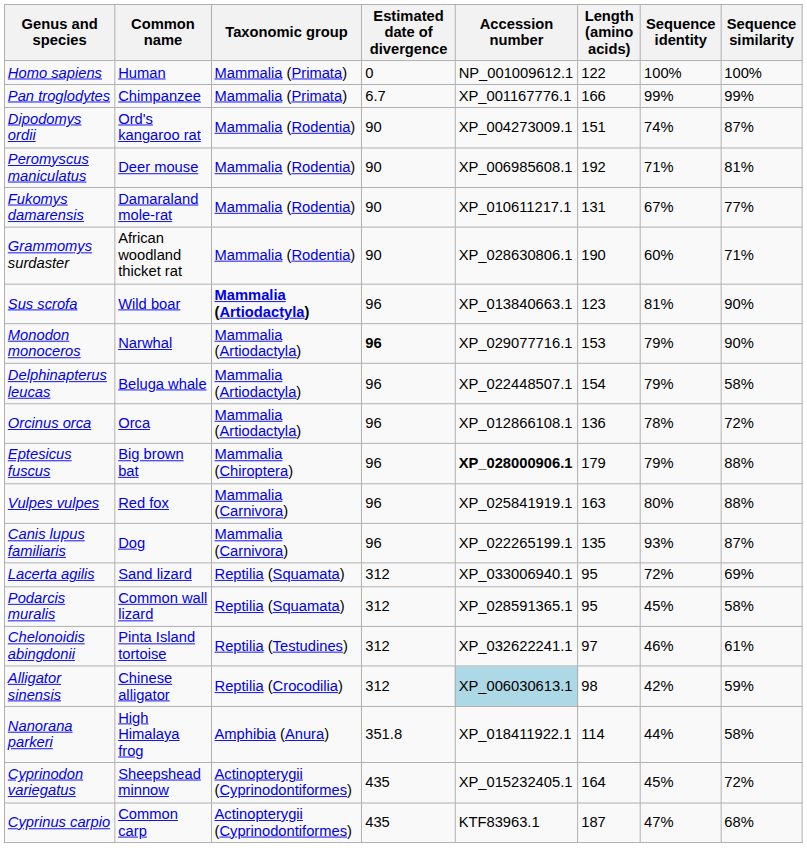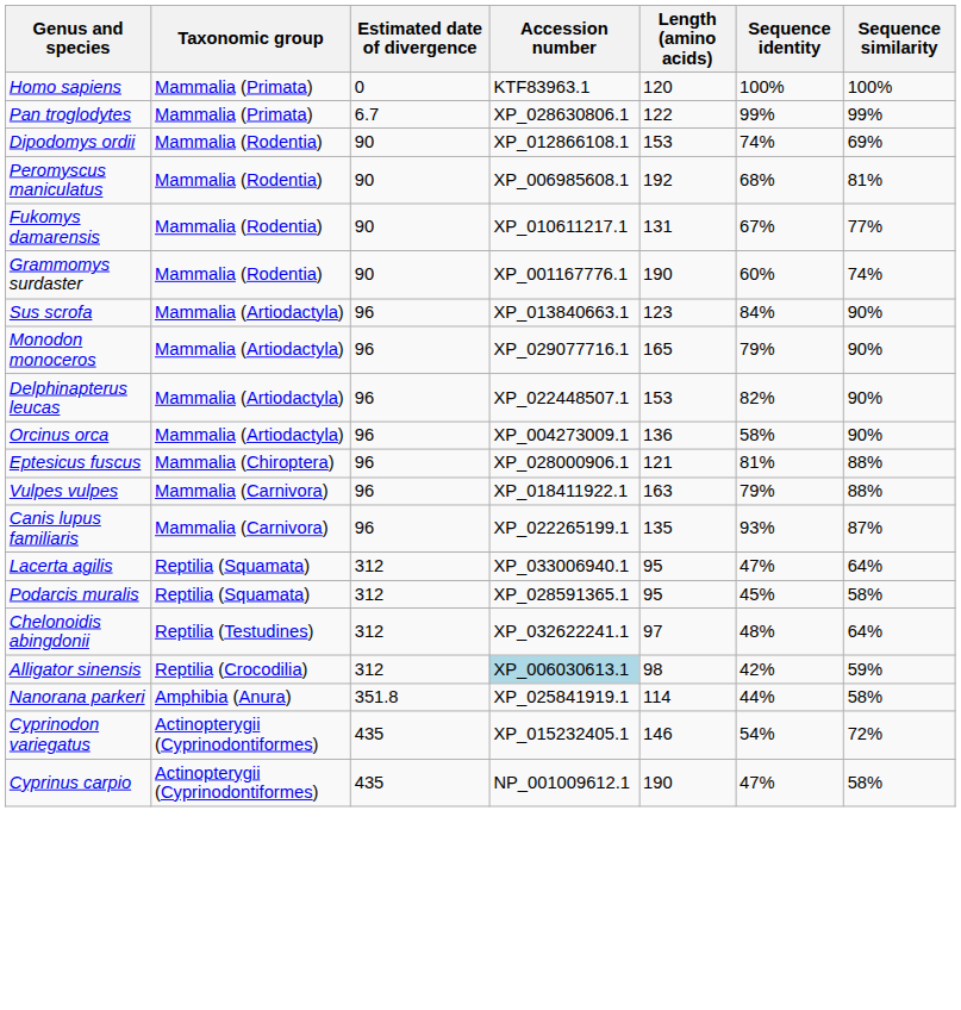- column: Common name | Human | Chimpanzee | Ord's kangaroo rat | Deer mouse | Damaraland mole-rat | African woodland thicket rat | Wild boar | Narwhal | Beluga whale | Orca | Big brown bat | Red fox | Dog | Sand lizard | Common wall lizard | Pinta Island tortoise | Chinese alligator | High Himalaya frog | Sheepshead minnow | Common carp
Homo sapiens | Accession number: NP_001009612.1 -> KTF83963.1
Homo sapiens | Length (amino acids): 122 -> 120
Pan troglodytes | Accession number: XP_001167776.1 -> XP_028630806.1
Pan troglodytes | Length (amino acids): 166 -> 122
Dipodomys ordii | Accession number: XP_004273009.1 -> XP_012866108.1
Dipodomys ordii | Length (amino acids): 151 -> 153
Dipodomys ordii | Sequence similarity: 87% -> 69%
Peromyscus maniculatus | Sequence identity: 71% -> 68%
Grammomys surdaster | Accession number: XP_028630806.1 -> XP_001167776.1
Grammomys surdaster | Sequence similarity: 71% -> 74%
Sus scrofa | Taxonomic group: bold -> normal
Sus scrofa | Sequence identity: 81% -> 84%
Monodon monoceros | Estimated date of divergence: bold -> normal
Monodon monoceros | Length (amino acids): 153 -> 165
Delphinapterus leucas | Length (amino acids): 154 -> 153
Delphinapterus leucas | Sequence identity: 79% -> 82%
Delphinapterus leucas | Sequence similarity: 58% -> 90%
Orcinus orca | Accession number: XP_012866108.1 -> XP_004273009.1
Orcinus orca | Sequence identity: 78% -> 58%
Orcinus orca | Sequence similarity: 72% -> 90%
Eptesicus fuscus | Accession number: bold -> normal
Eptesicus fuscus | Length (amino acids): 179 -> 121
Eptesicus fuscus | Sequence identity: 79% -> 81%
Vulpes vulpes | Accession number: XP_025841919.1 -> XP_018411922.1
Vulpes vulpes | Sequence identity: 80% -> 79%
Lacerta agilis | Sequence identity: 72% -> 47%
Lacerta agilis | Sequence similarity: 69% -> 64%
Chelonoidis abingdonii | Sequence identity: 46% -> 48%
Chelonoidis abingdonii | Sequence similarity: 61% -> 64%
Nanorana parkeri | Accession number: XP_018411922.1 -> XP_025841919.1
Cyprinodon variegatus | Length (amino acids): 164 -> 146
Cyprinodon variegatus | Sequence identity: 45% -> 54%
Cyprinus carpio | Accession number: KTF83963.1 -> NP_001009612.1
Cyprinus carpio | Length (amino acids): 187 -> 190
Cyprinus carpio | Sequence similarity: 68% -> 58%
